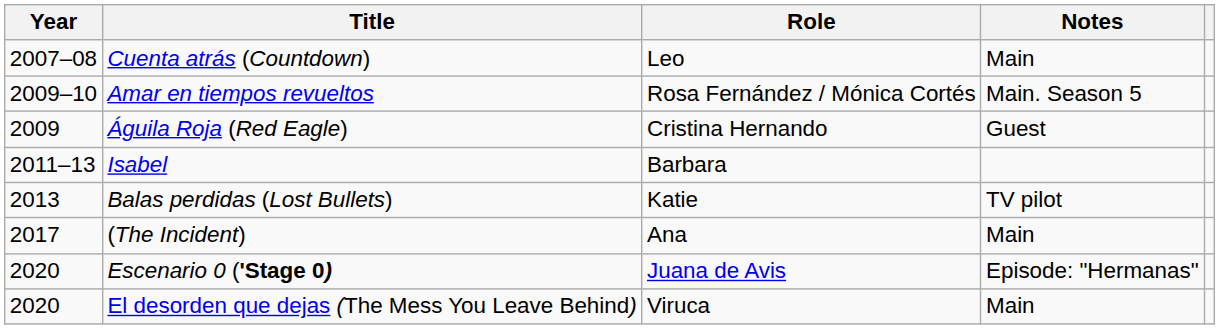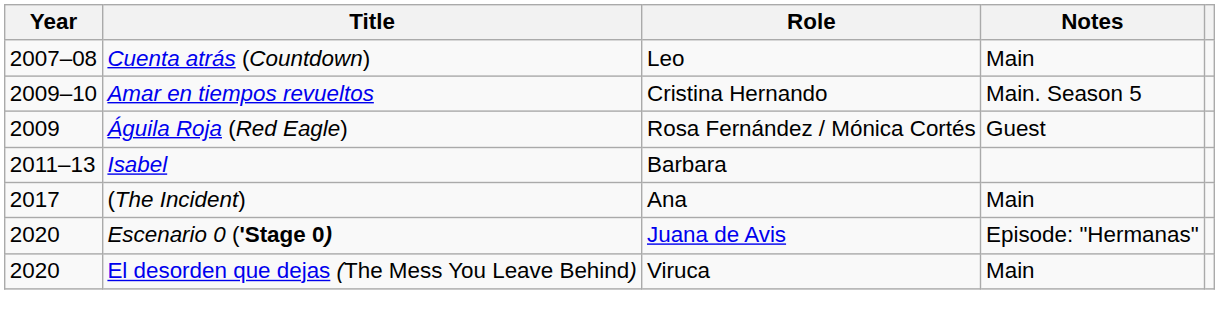Amar en tiempos revueltos | Role: Rosa Fernández / Mónica Cortés -> Cristina Hernando
Águila Roja (Red Eagle) | Role: Cristina Hernando -> Rosa Fernández / Mónica Cortés
- row: 2013 | Balas perdidas (Lost Bullets) | Katie | TV pilot
